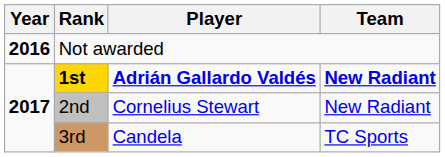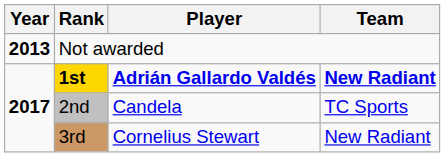Not awarded | Year: 2016 -> 2013
2nd | Player: Cornelius Stewart -> Candela
2nd | Team: New Radiant -> TC Sports
3rd | Player: Candela -> Cornelius Stewart
3rd | Team: TC Sports -> New Radiant
